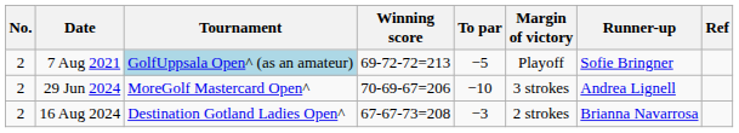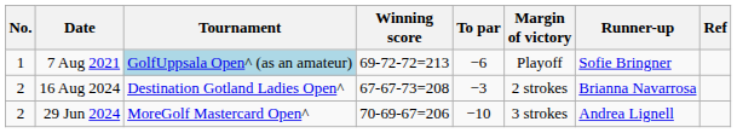7 Aug 2021 | No.: 2 -> 1
7 Aug 2021 | To par: −5 -> −6
rows swapped: 29 Jun 2024 <-> 16 Aug 2024
